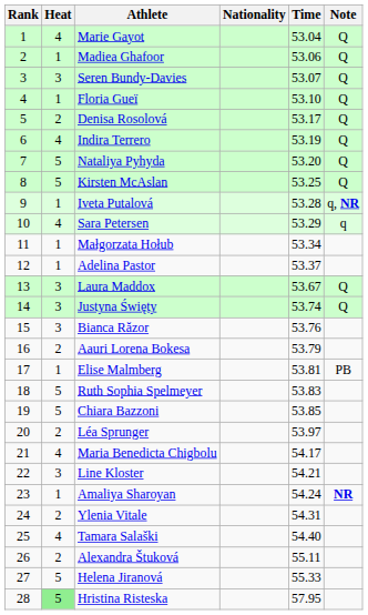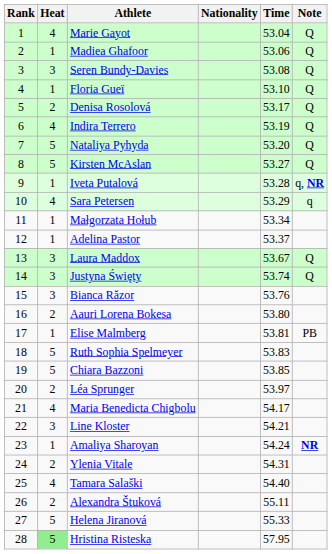Seren Bundy-Davies | Time: 53.07 -> 53.08
Kirsten McAslan | Time: 53.25 -> 53.27
Aauri Lorena Bokesa | Time: 53.79 -> 53.80
